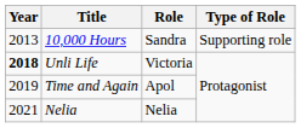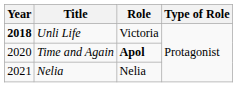- row: 2013 | 10,000 Hours | Sandra | Supporting role
Time and Again | Year: 2019 -> 2020
Time and Again | Role: normal -> bold
